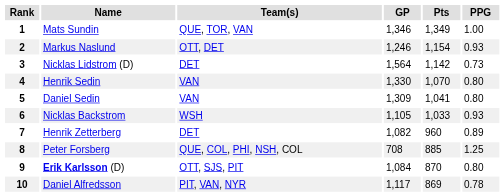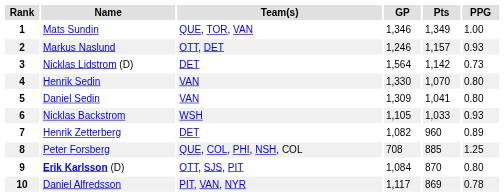2 | Pts: 1,154 -> 1,157
